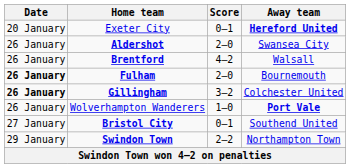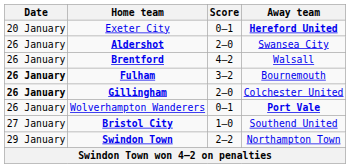Fulham | Score: 2–0 -> 3–2
Gillingham | Score: 3–2 -> 2–0
Wolverhampton Wanderers | Score: 1–0 -> 0–1
Bristol City | Score: 0–1 -> 1–0
